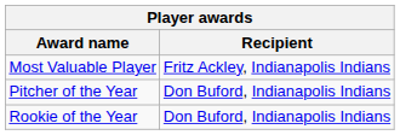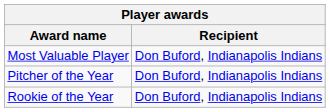Most Valuable Player | Recipient: Fritz Ackley, Indianapolis Indians -> Don Buford, Indianapolis Indians
